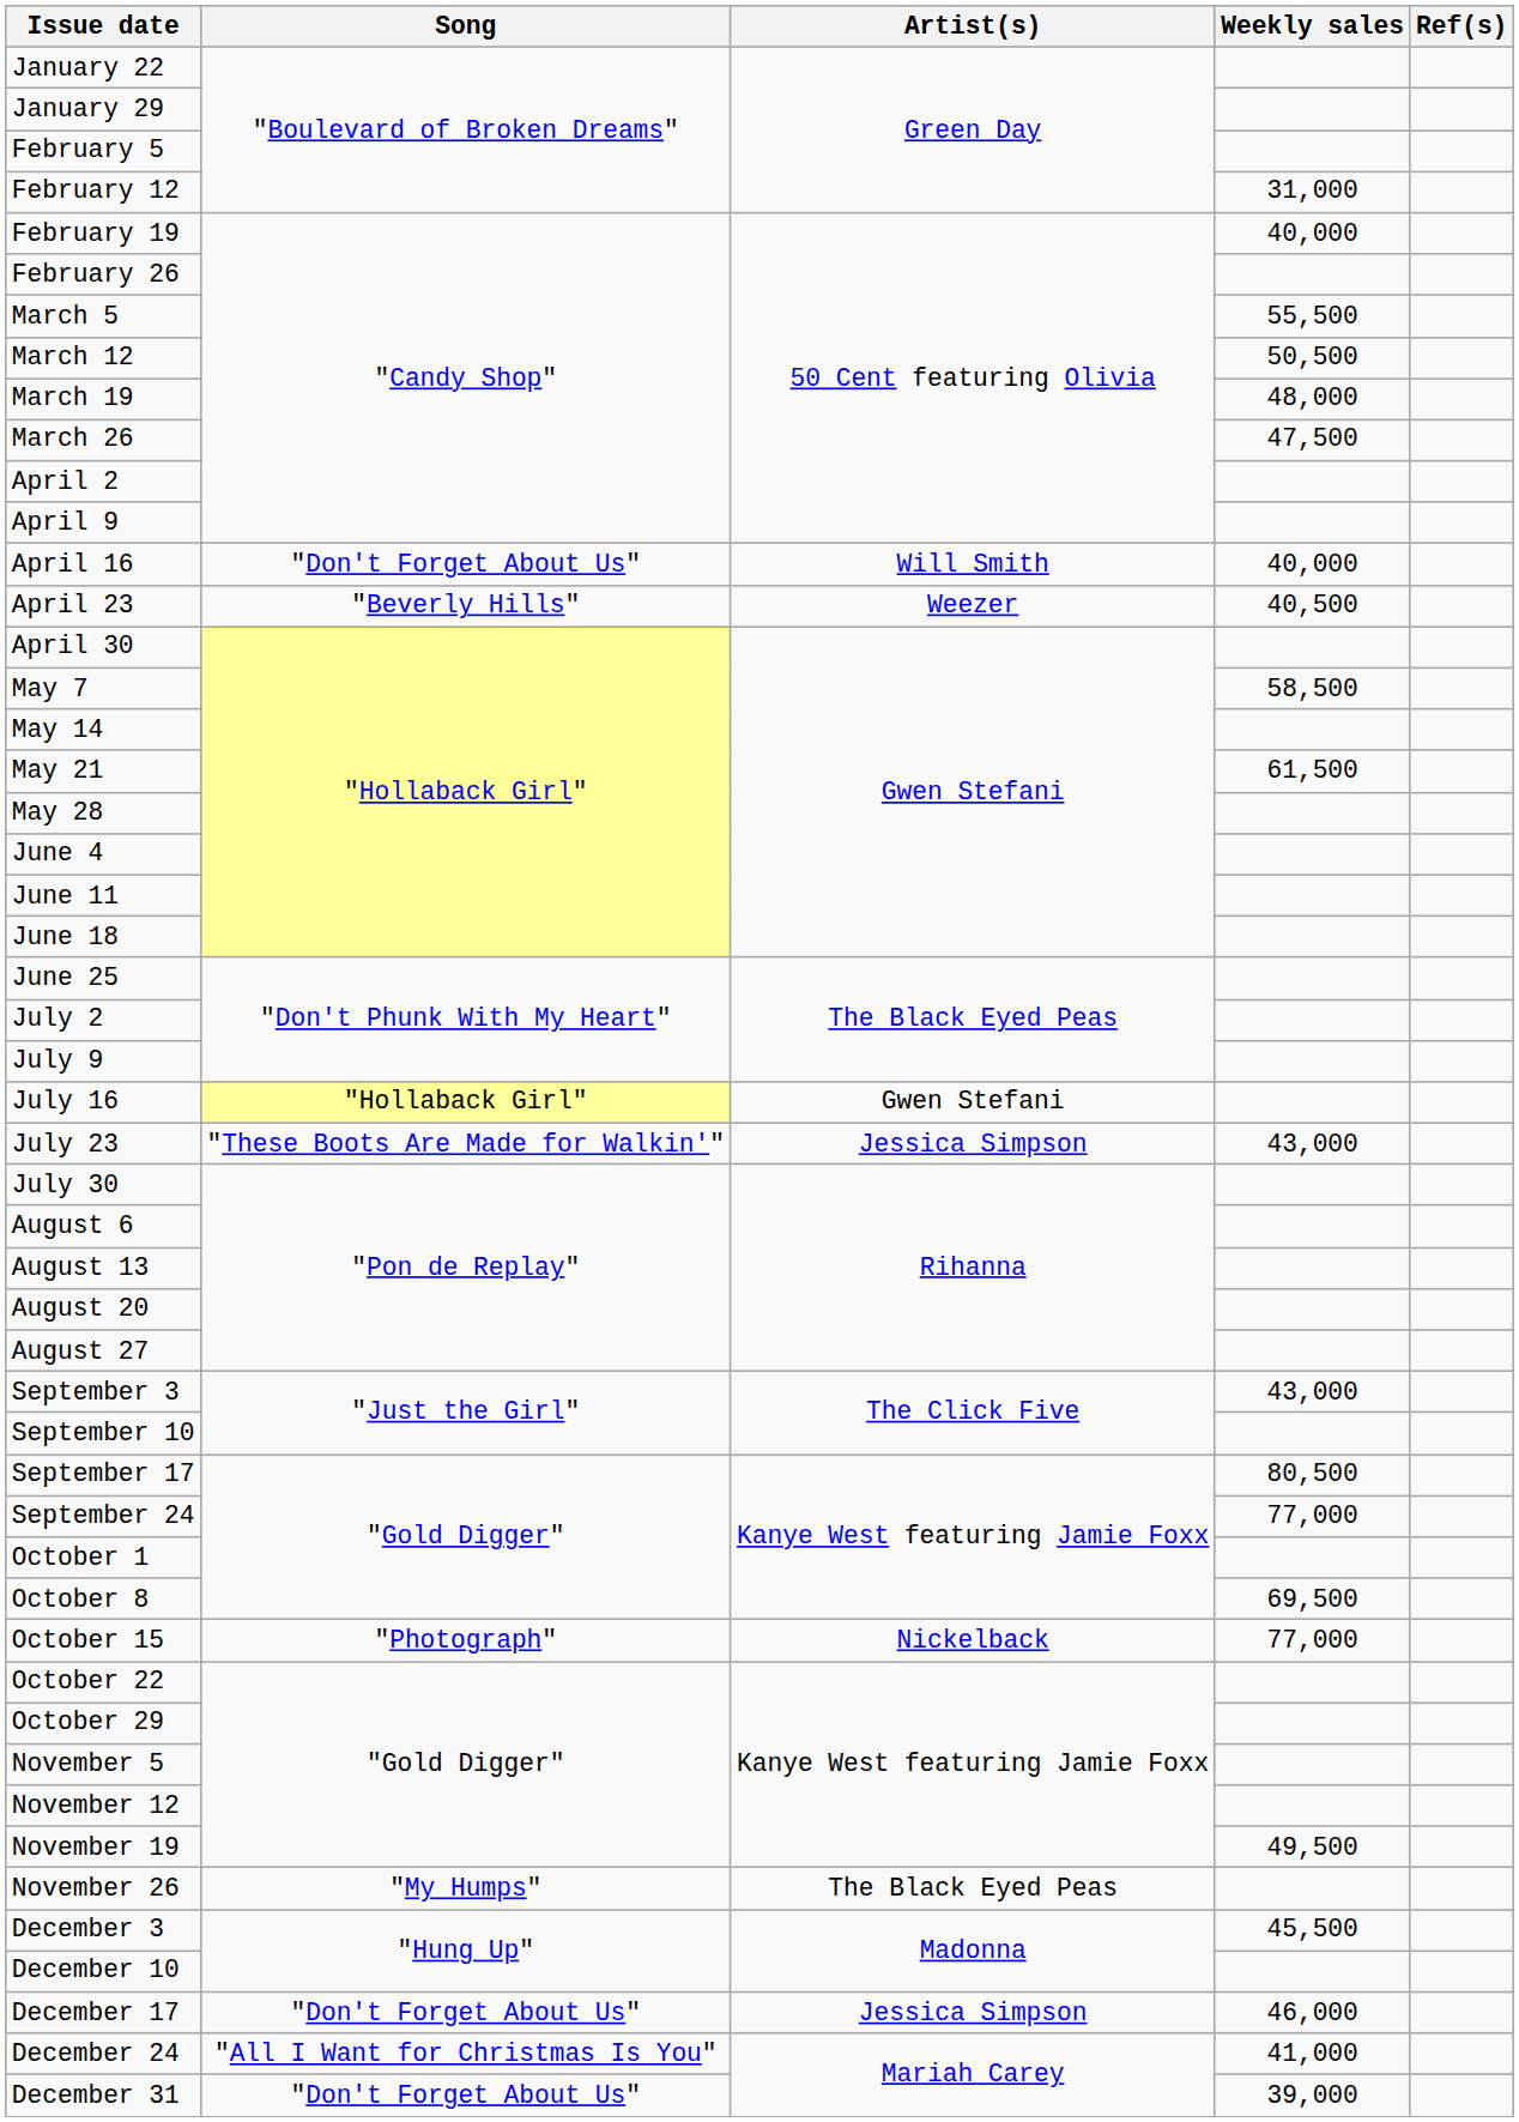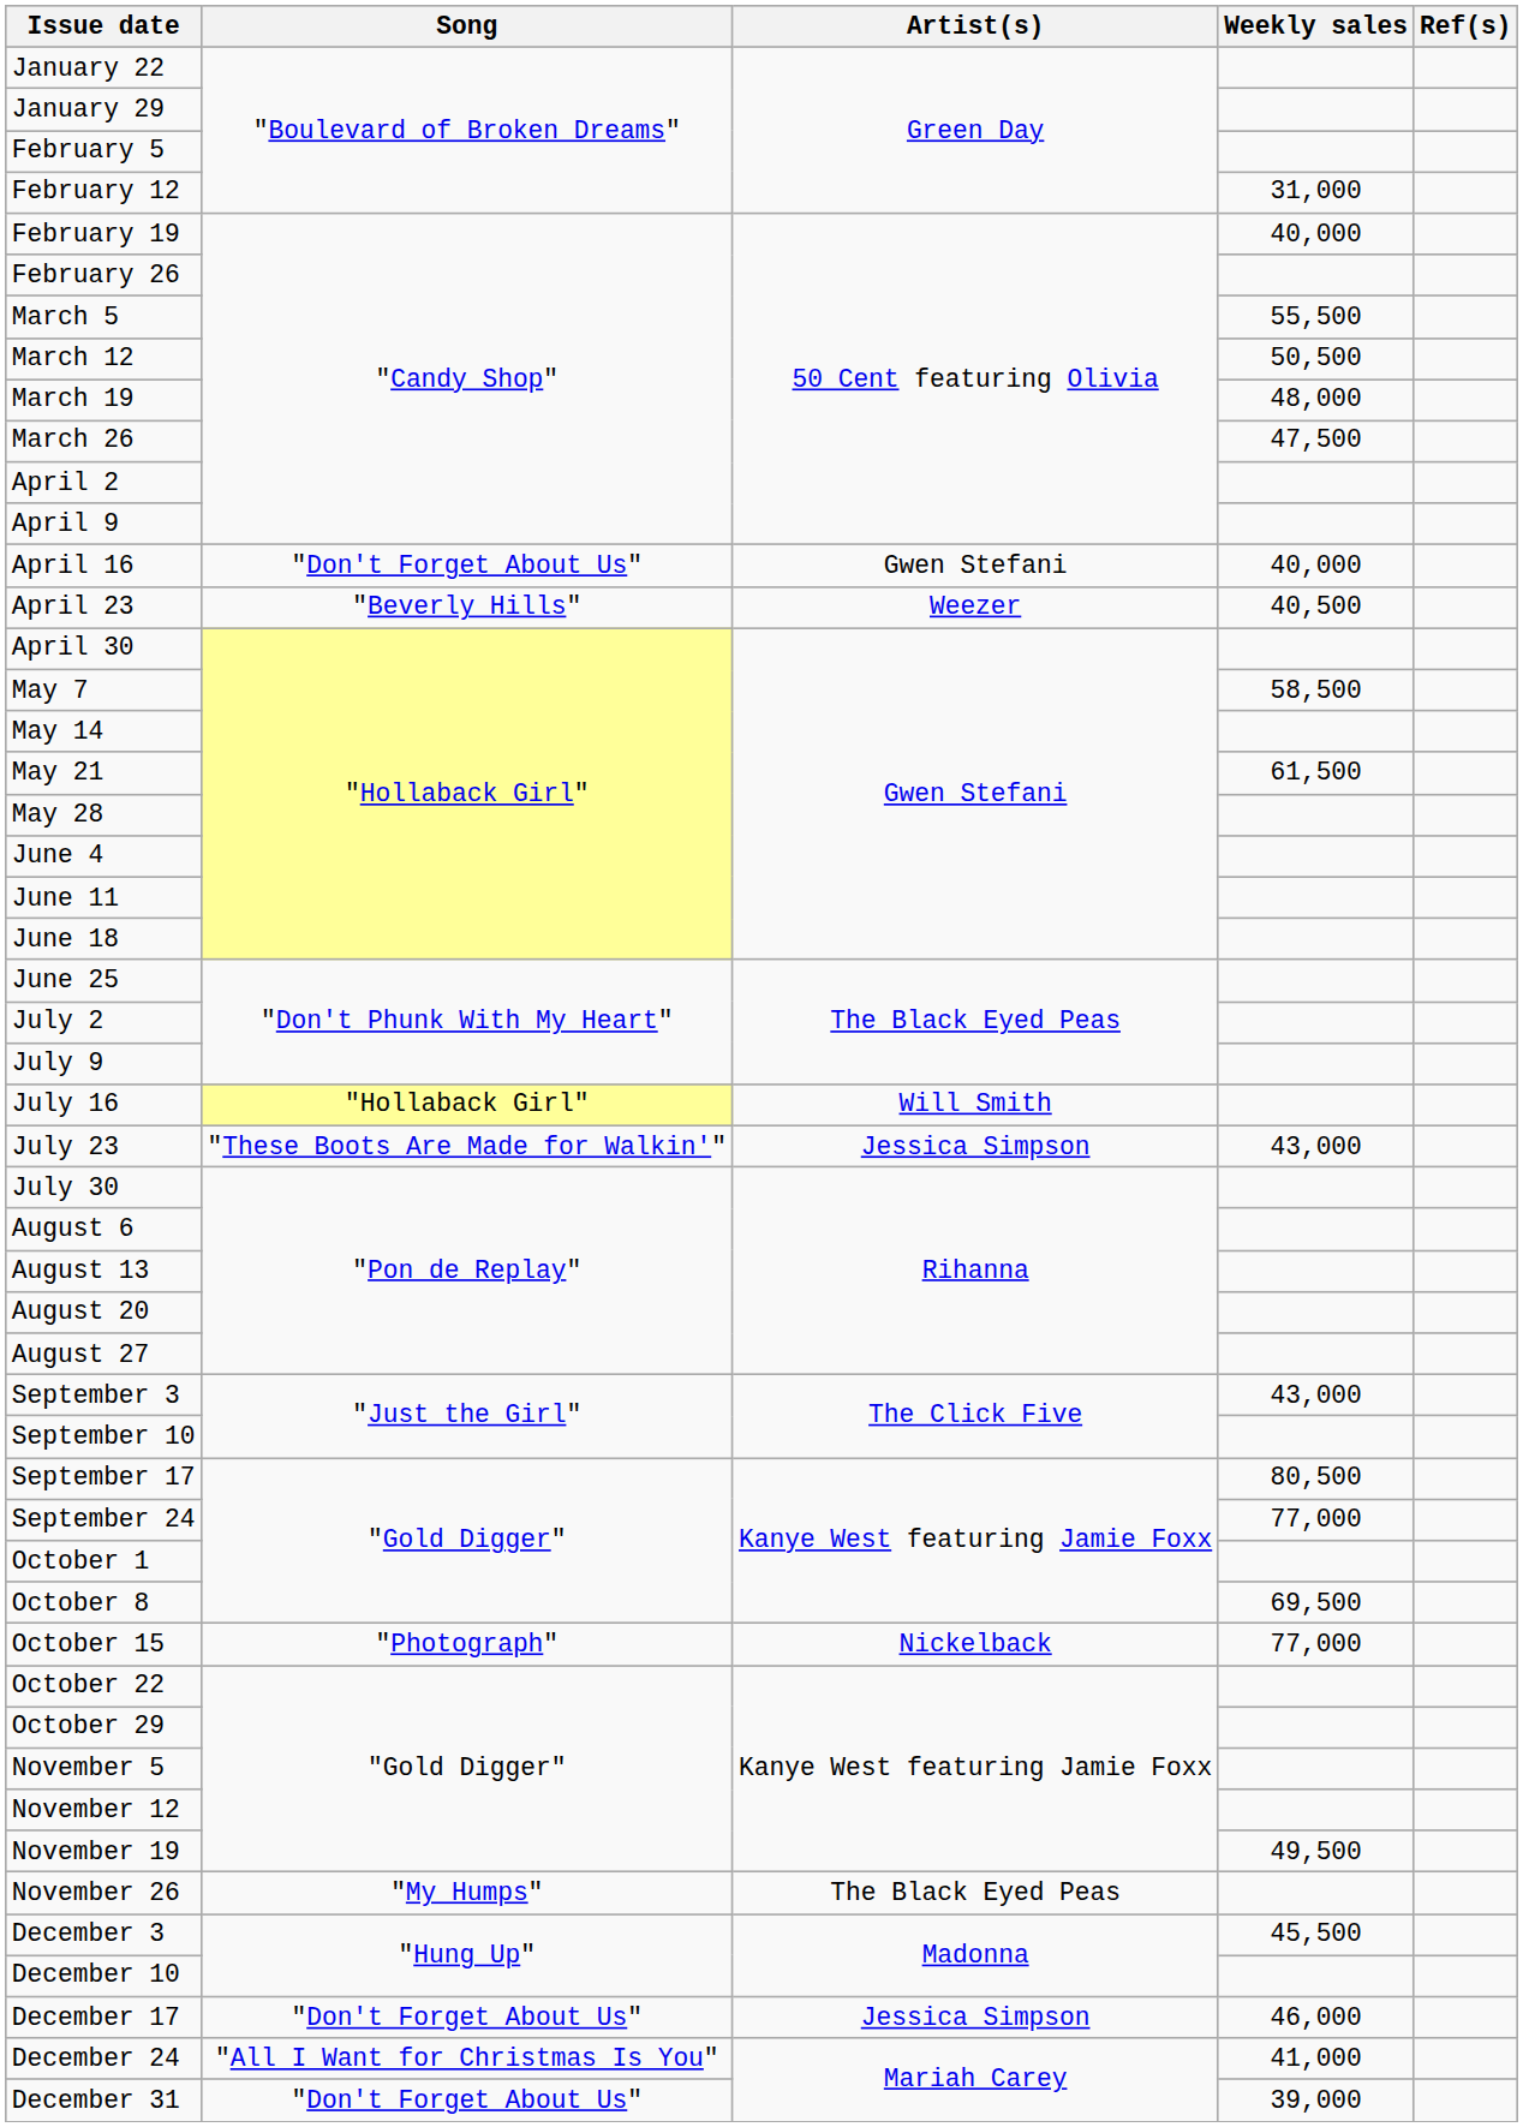April 16 | Artist(s): Will Smith -> Gwen Stefani
July 16 | Artist(s): Gwen Stefani -> Will Smith
